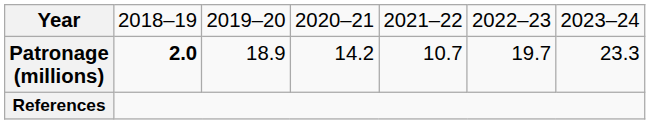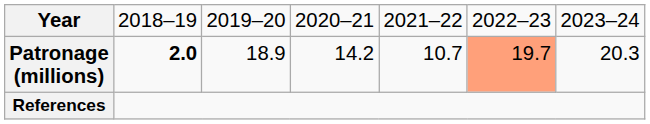Patronage (millions) | column 6: no background -> lightsalmon background
Patronage (millions) | column 7: 23.3 -> 20.3
